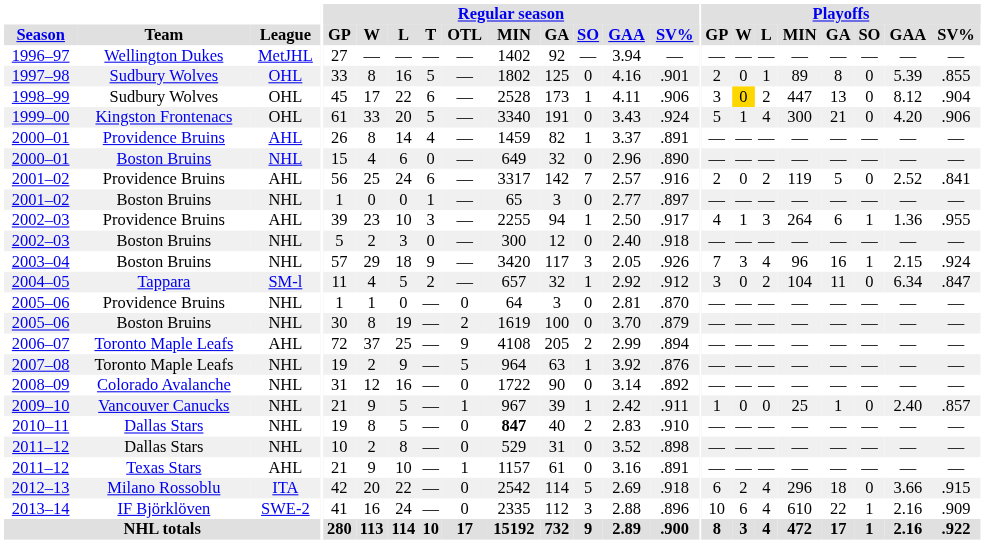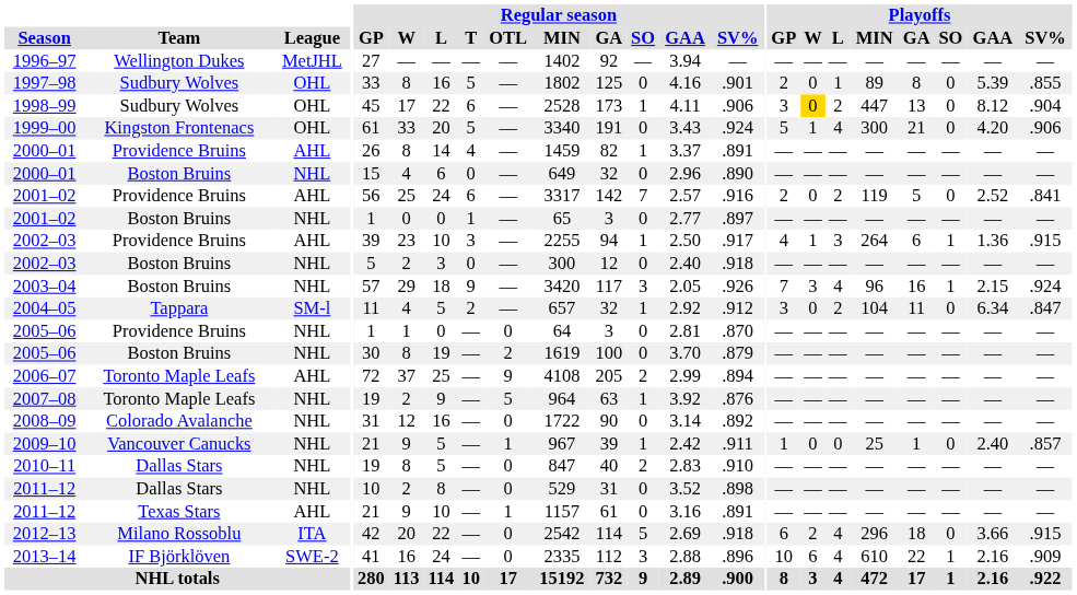2002–03 / Providence Bruins | Playoffs / SV%: .955 -> .915
2010–11 | Regular season / MIN: bold -> normal
